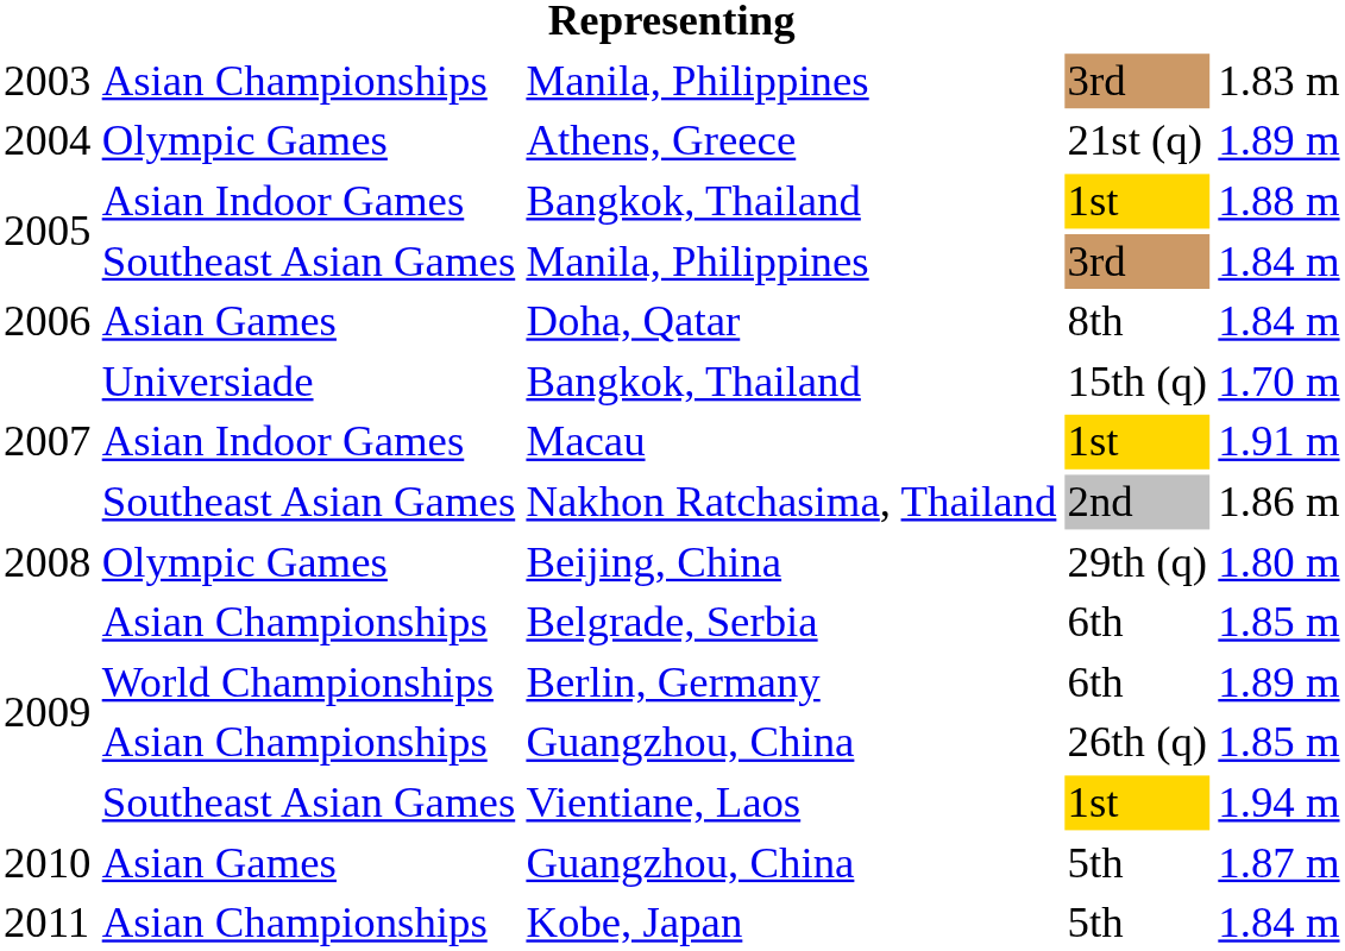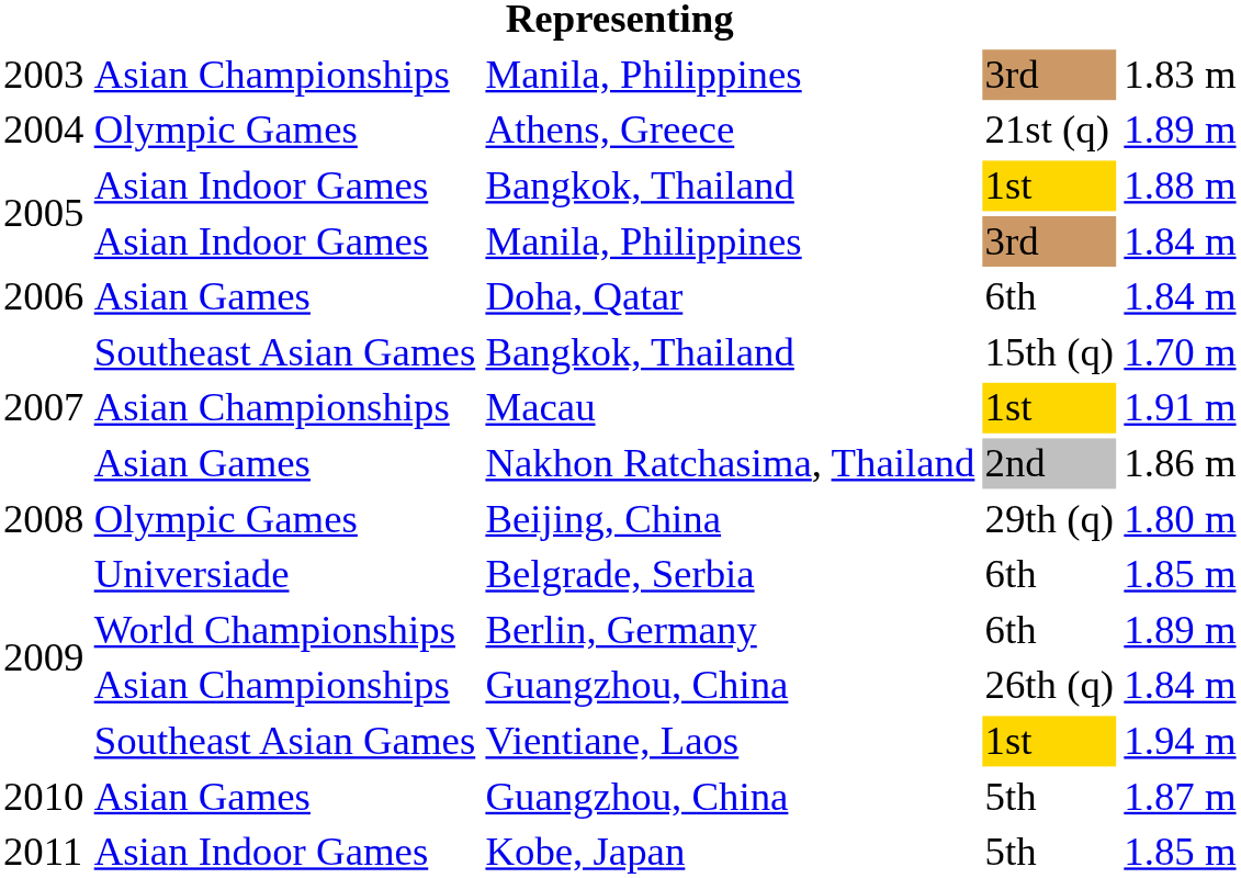2005 / Manila, Philippines | column 2: Southeast Asian Games -> Asian Indoor Games
Doha, Qatar | column 4: 8th -> 6th
2007 / Bangkok, Thailand | column 2: Universiade -> Southeast Asian Games
Macau | column 2: Asian Indoor Games -> Asian Championships
Nakhon Ratchasima, Thailand | column 2: Southeast Asian Games -> Asian Games
Belgrade, Serbia | column 2: Asian Championships -> Universiade
2009 / Guangzhou, China | column 5: 1.85 m -> 1.84 m
Kobe, Japan | column 2: Asian Championships -> Asian Indoor Games
Kobe, Japan | column 5: 1.84 m -> 1.85 m
